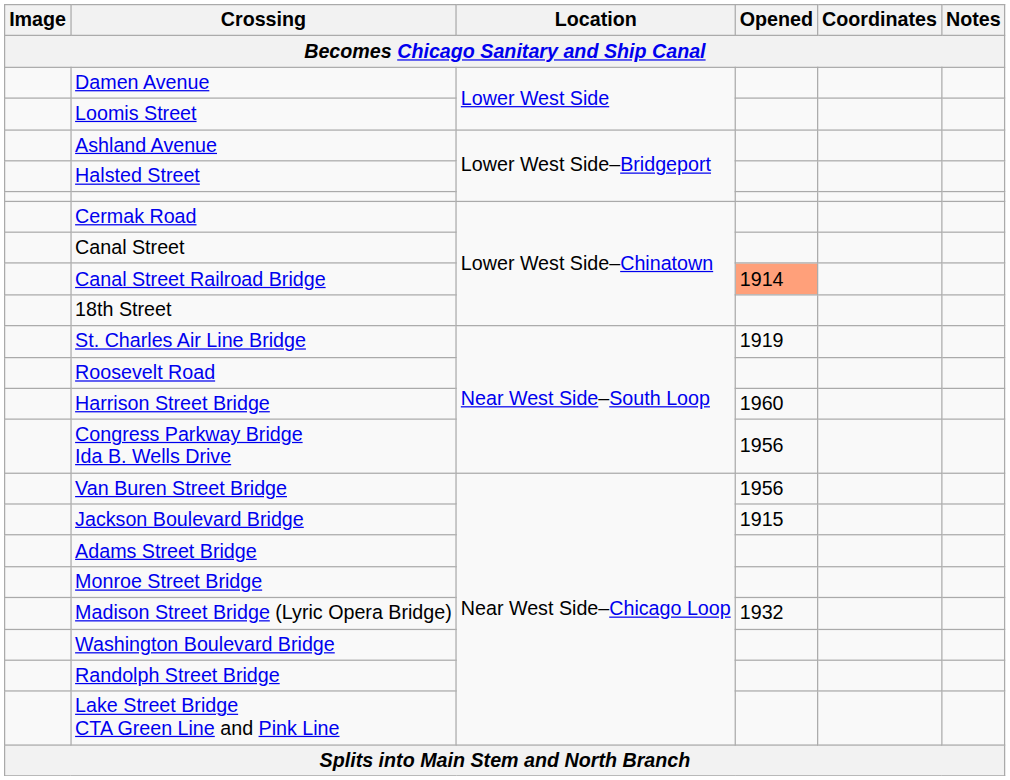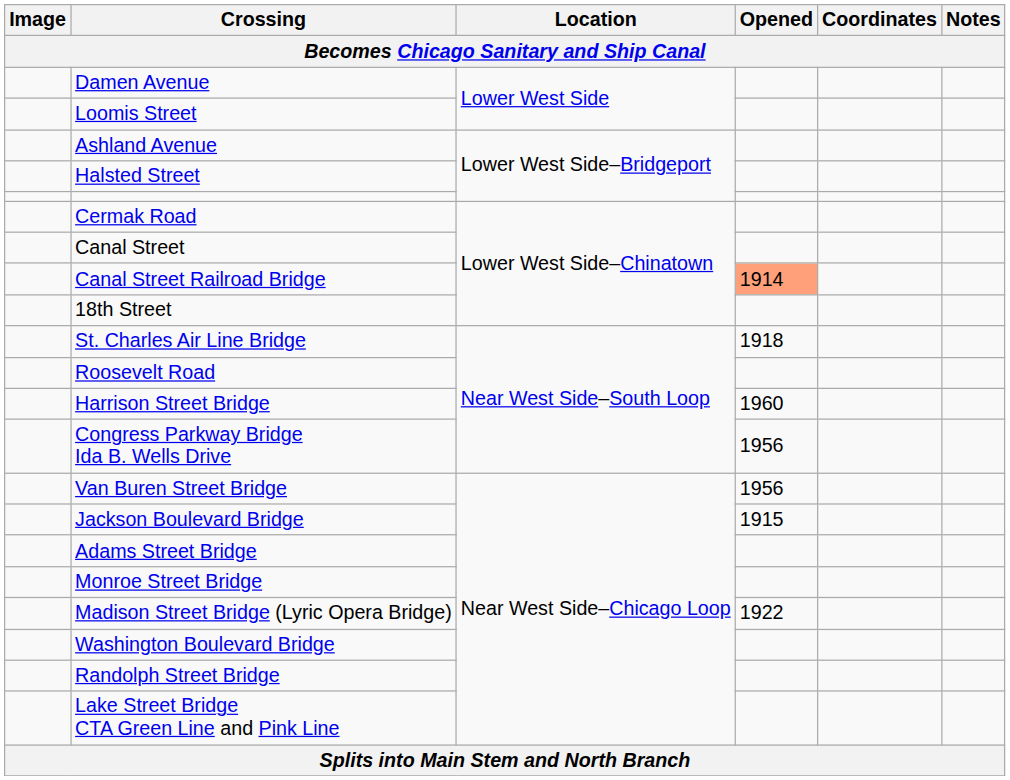St. Charles Air Line Bridge | Opened: 1919 -> 1918
Madison Street Bridge (Lyric Opera Bridge) | Opened: 1932 -> 1922
